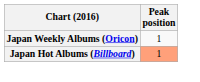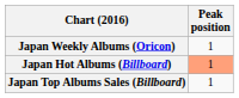+ row: Japan Top Albums Sales (Billboard) | 1
